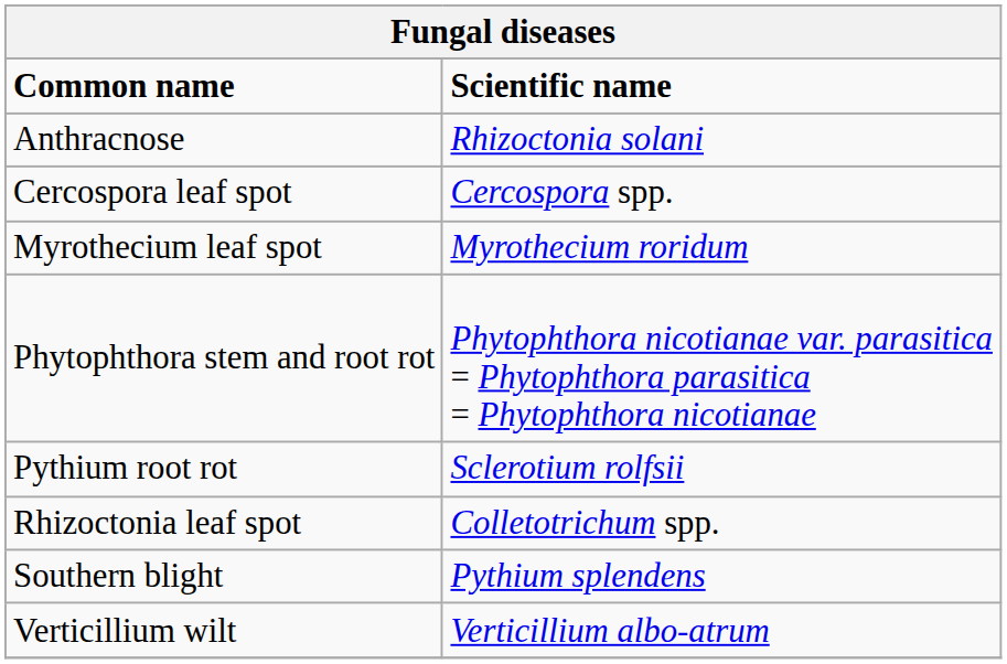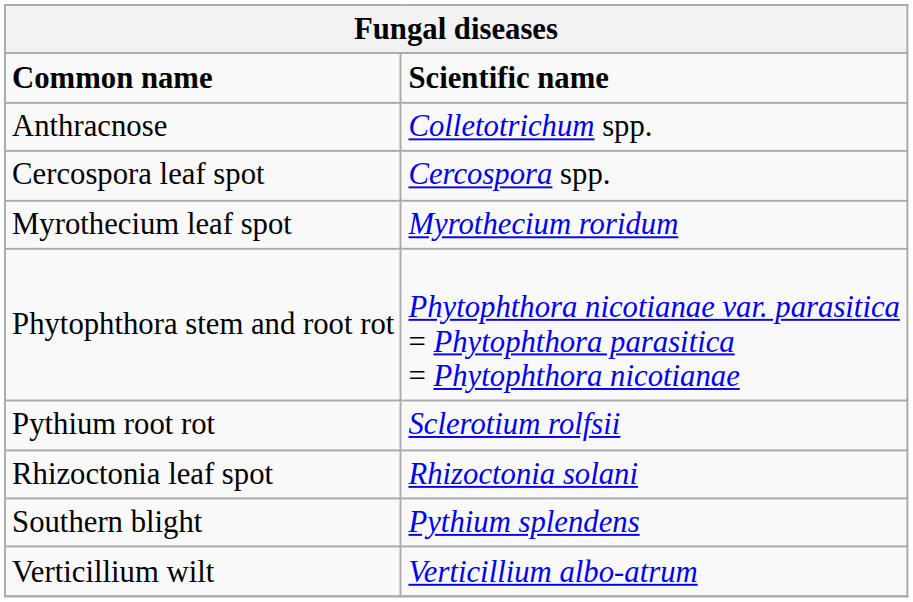Anthracnose | Scientific name: Rhizoctonia solani -> Colletotrichum spp.
Rhizoctonia leaf spot | Scientific name: Colletotrichum spp. -> Rhizoctonia solani
